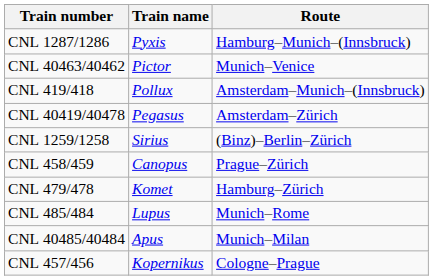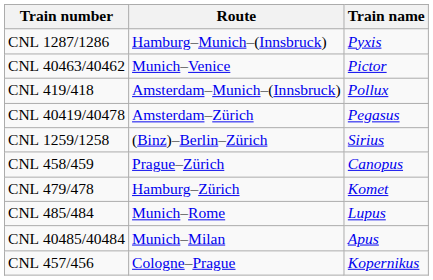columns swapped: Train name <-> Route
